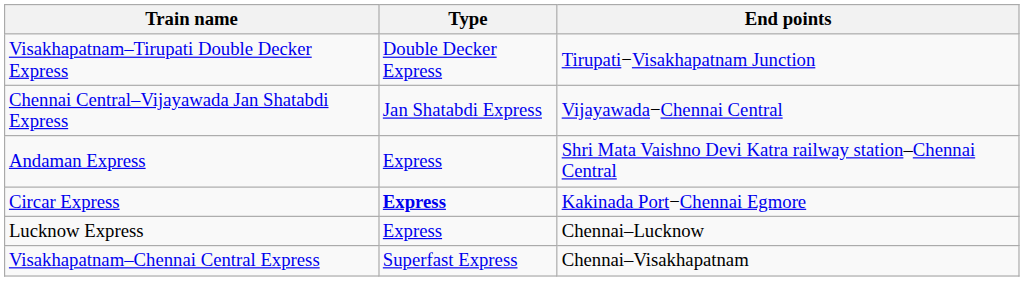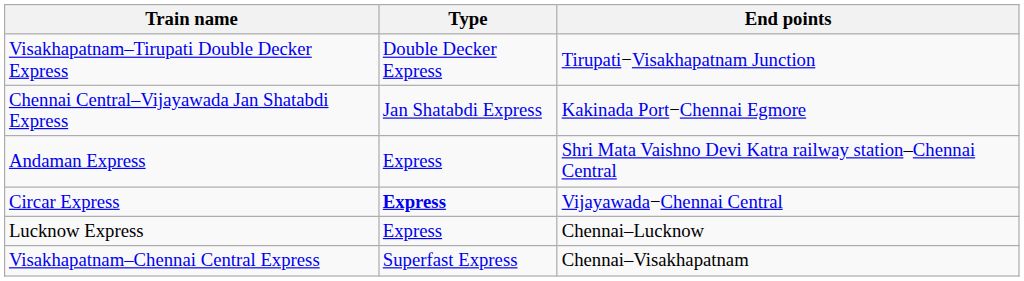Chennai Central–Vijayawada Jan Shatabdi Express | End points: Vijayawada−Chennai Central -> Kakinada Port−Chennai Egmore
Circar Express | End points: Kakinada Port−Chennai Egmore -> Vijayawada−Chennai Central
